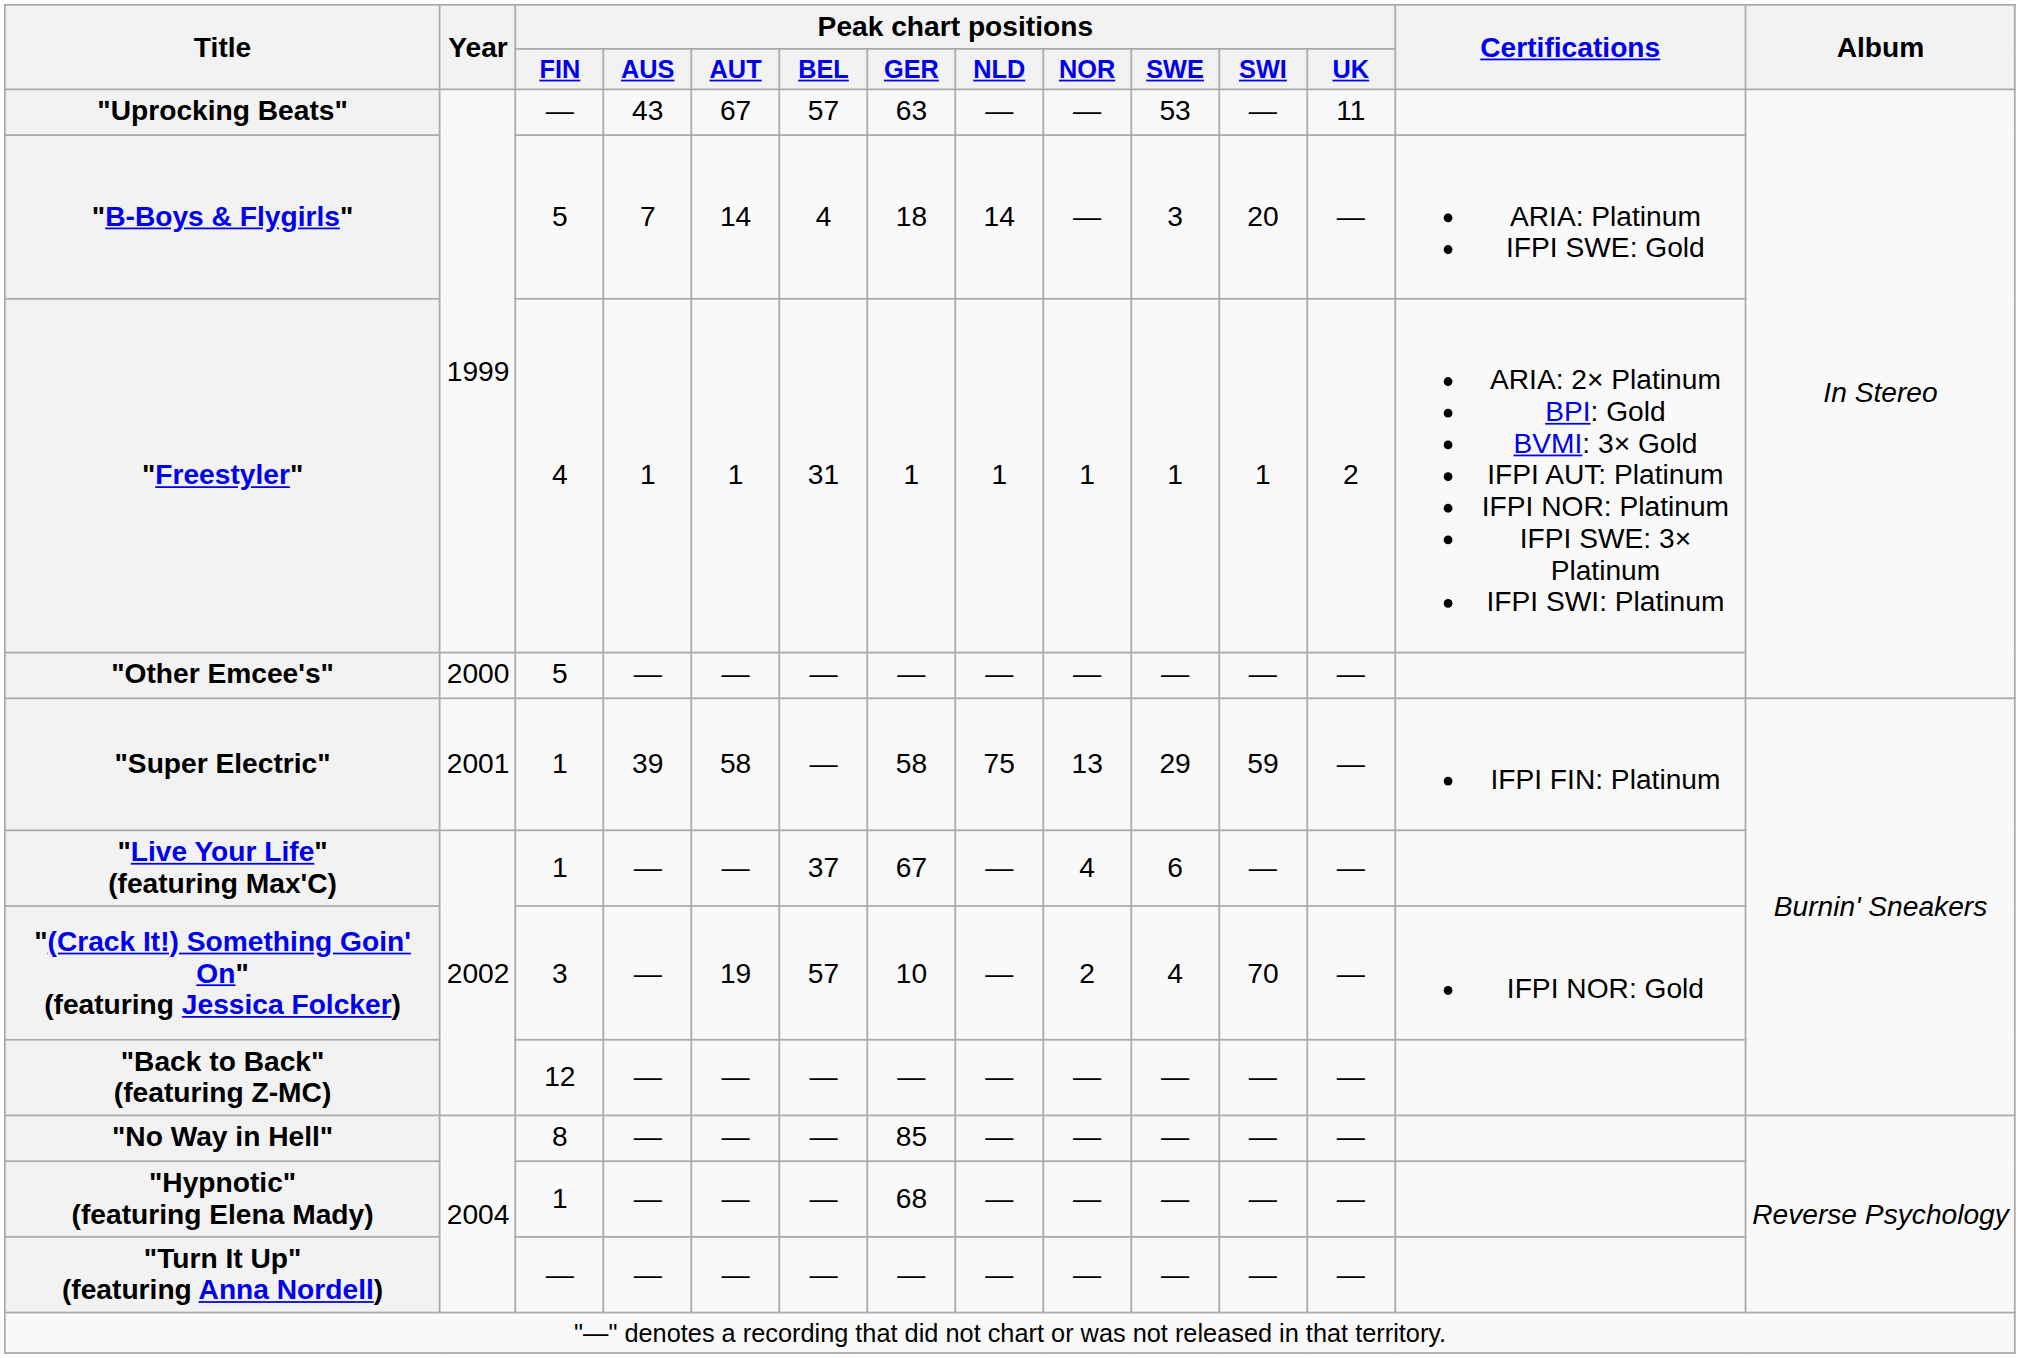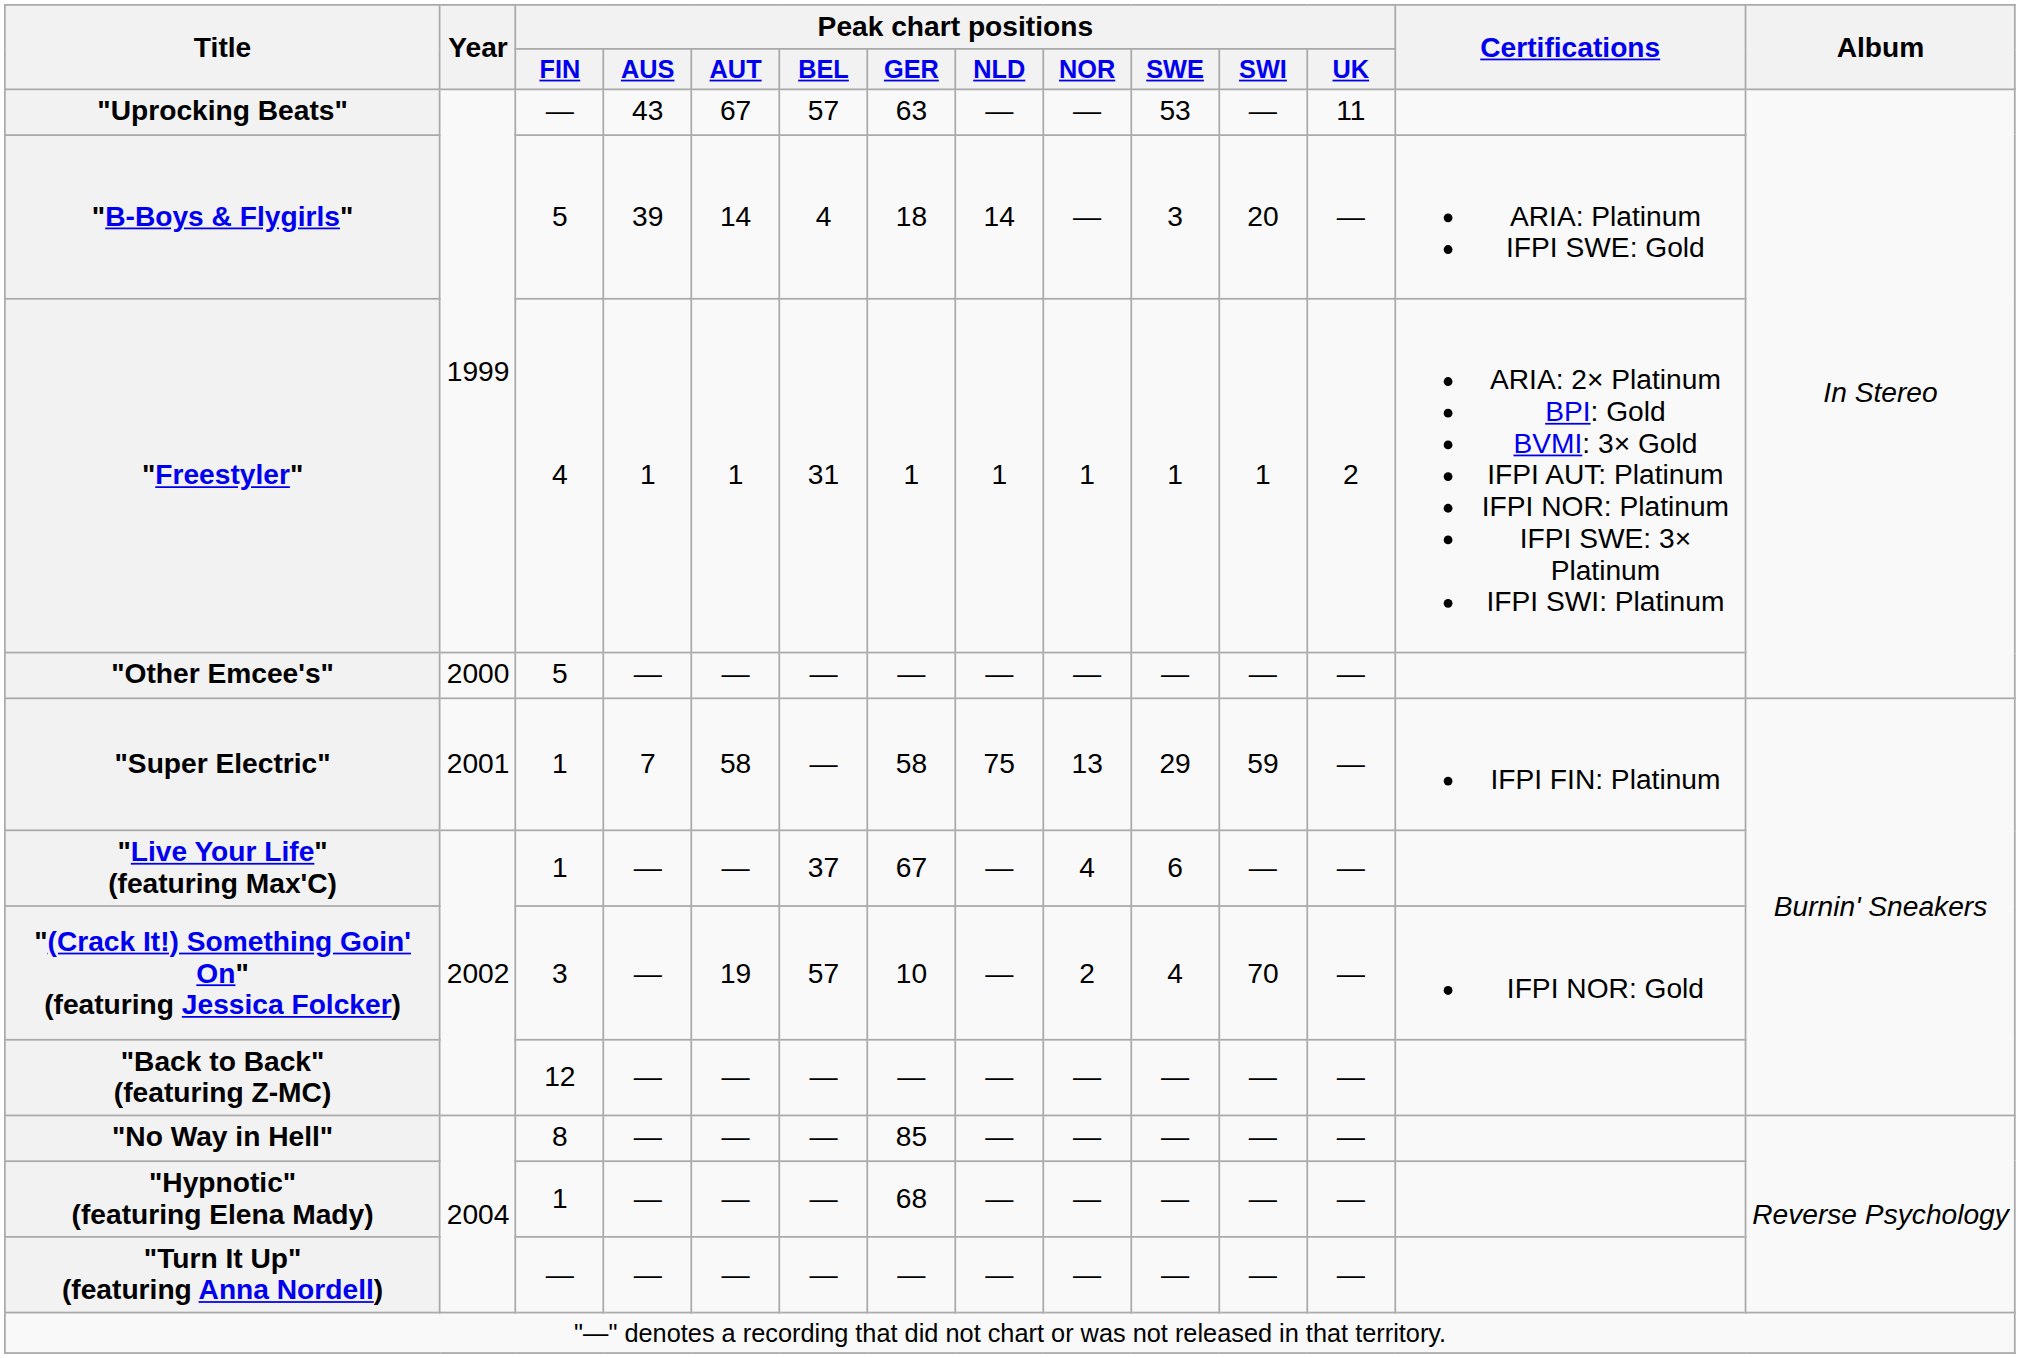"B-Boys & Flygirls" | Peak chart positions / AUS: 7 -> 39
"Super Electric" | Peak chart positions / AUS: 39 -> 7
